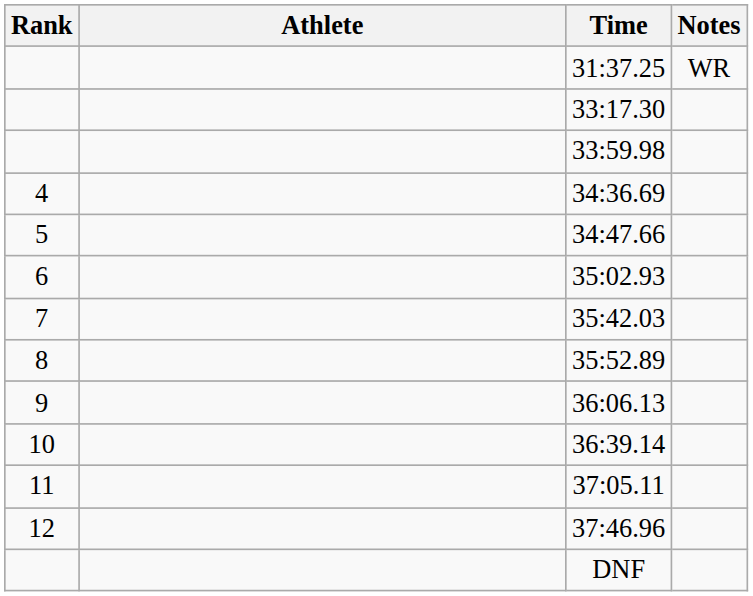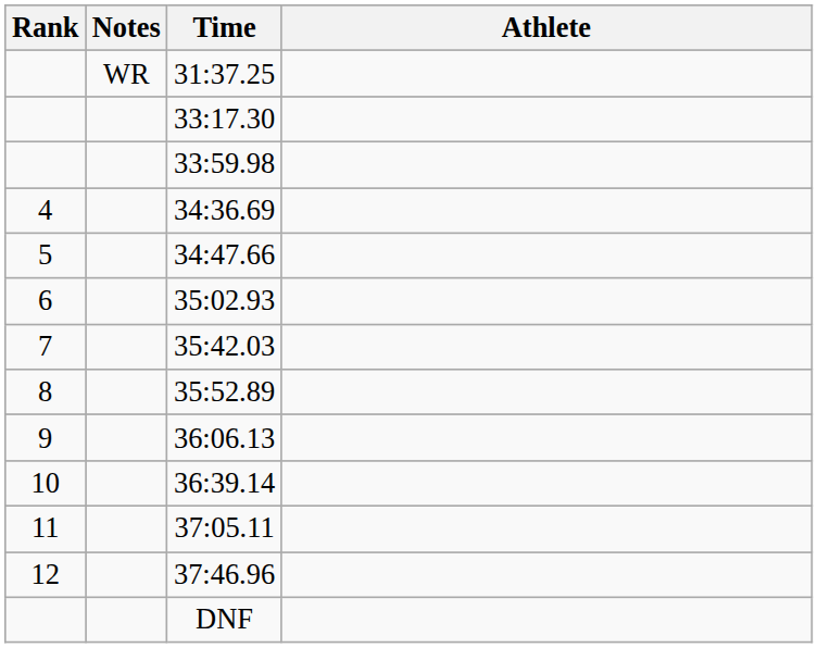columns swapped: Athlete <-> Notes
